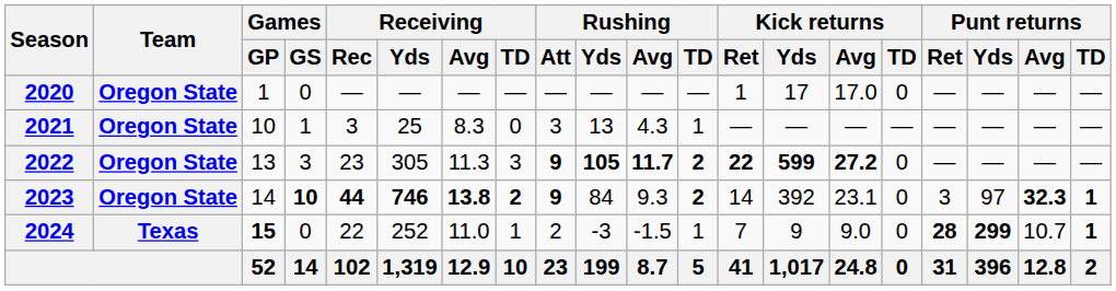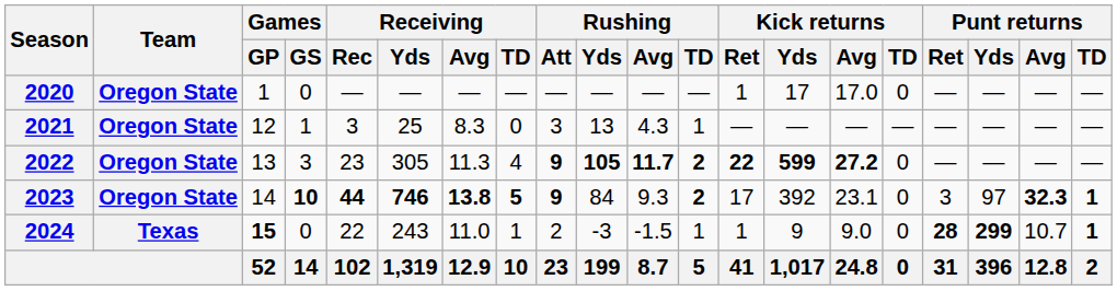2021 | Games / GP: 10 -> 12
2022 | Receiving / TD: 3 -> 4
2023 | Receiving / TD: 2 -> 5
2023 | Kick returns / Ret: 14 -> 17
2024 | Receiving / Yds: 252 -> 243
2024 | Kick returns / Ret: 7 -> 1
